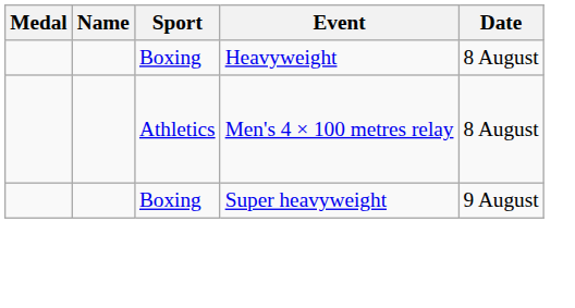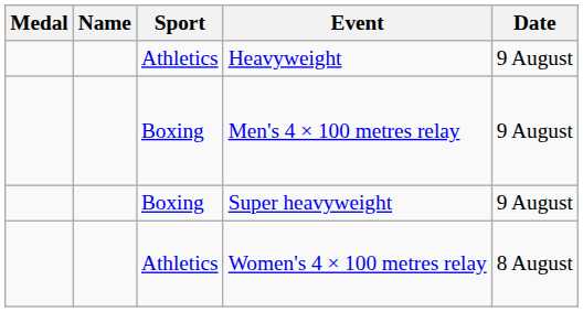Heavyweight | Sport: Boxing -> Athletics
Heavyweight | Date: 8 August -> 9 August
Men's 4 × 100 metres relay | Sport: Athletics -> Boxing
Men's 4 × 100 metres relay | Date: 8 August -> 9 August
+ row: Athletics | Women's 4 × 100 metres relay | 8 August
